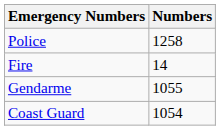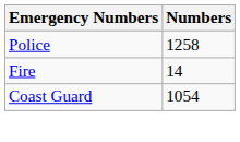- row: Gendarme | 1055
